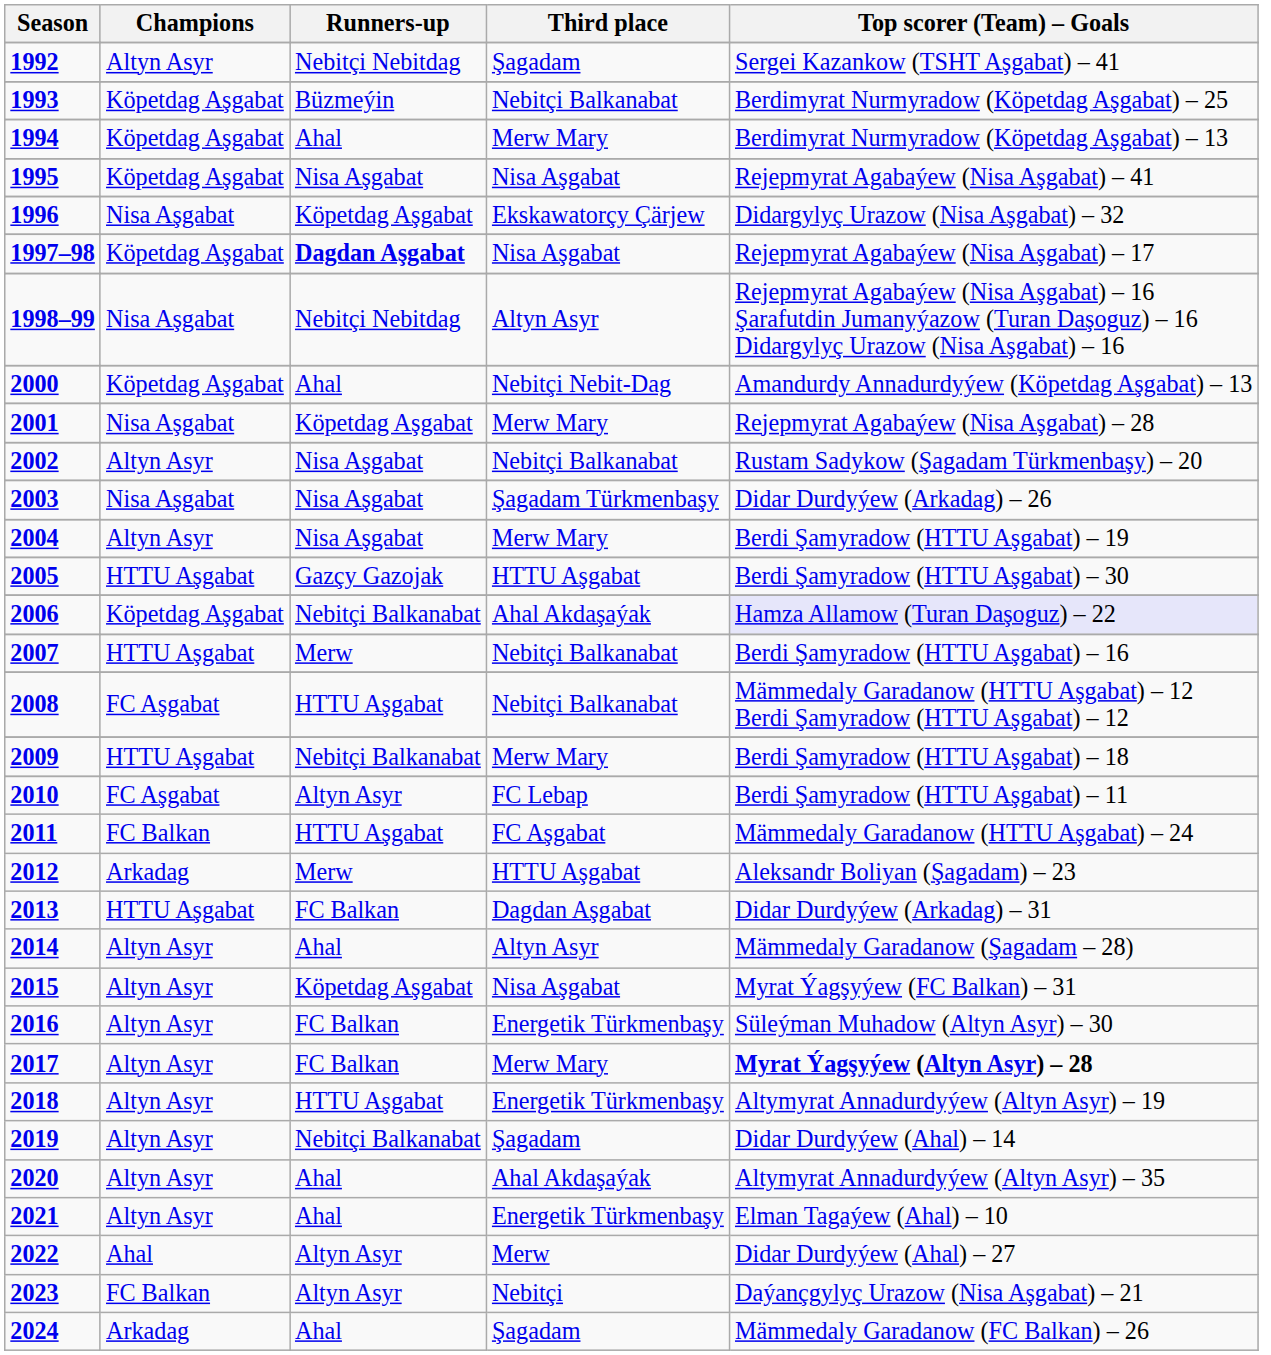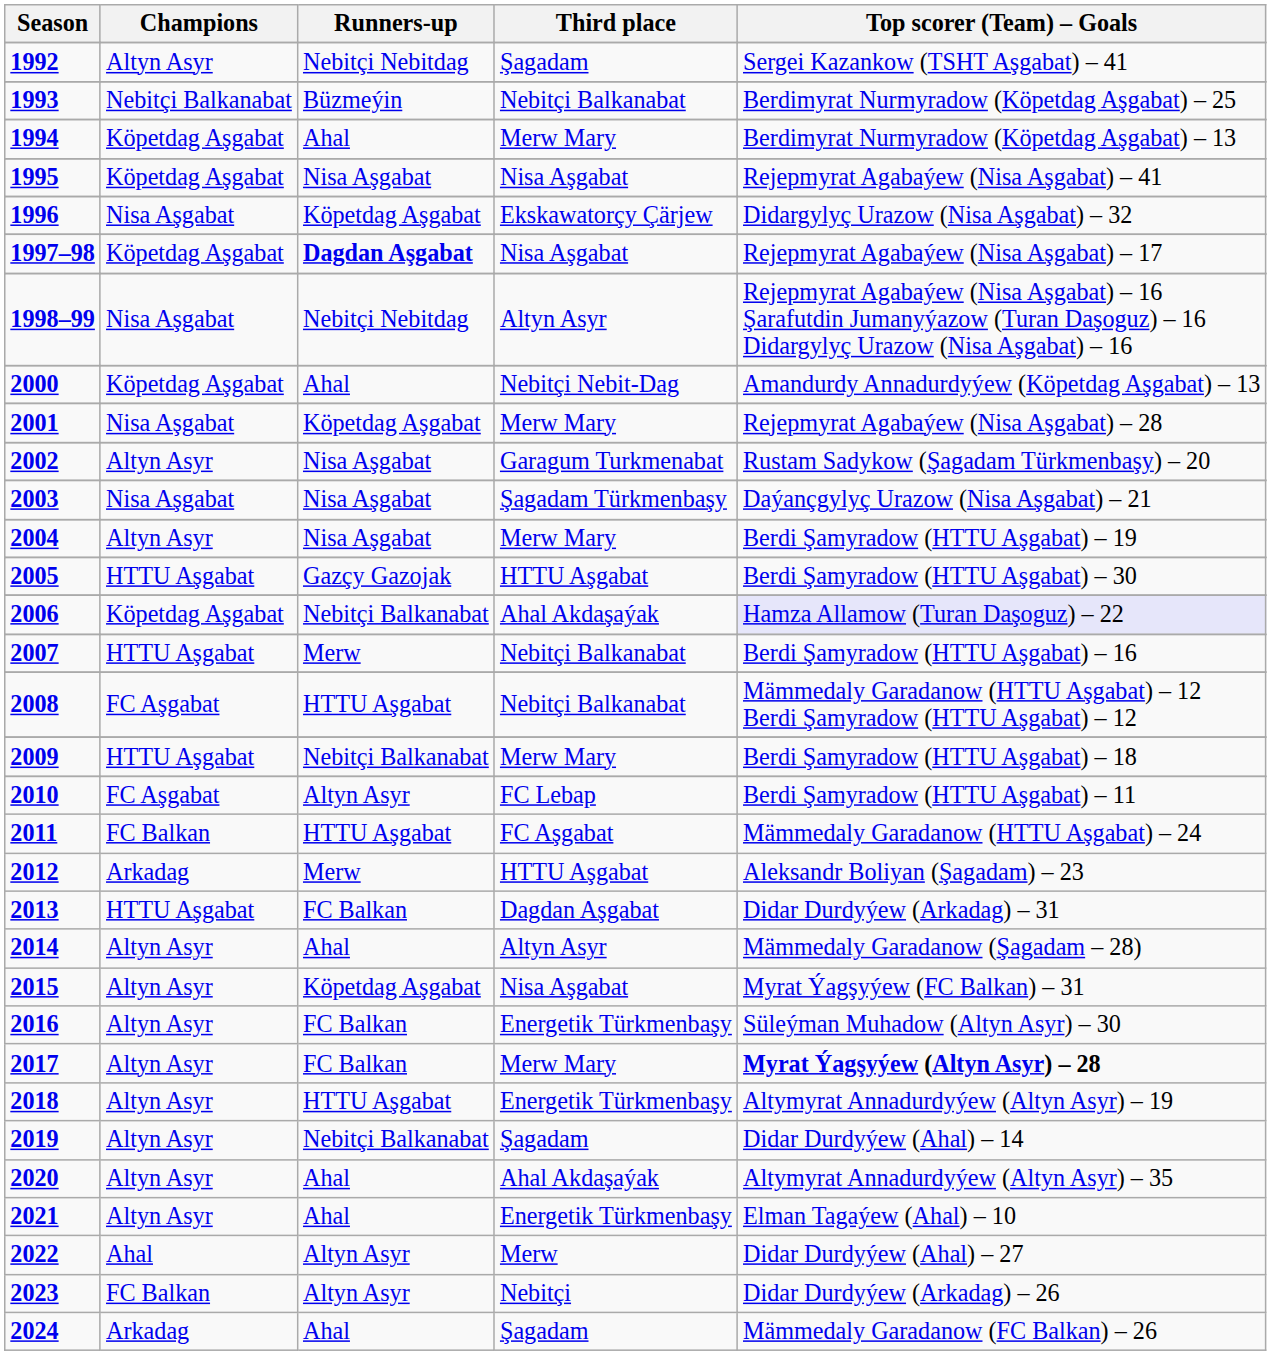1993 | Champions: Köpetdag Aşgabat -> Nebitçi Balkanabat
2002 | Third place: Nebitçi Balkanabat -> Garagum Turkmenabat
2003 | Top scorer (Team) – Goals: Didar Durdyýew (Arkadag) – 26 -> Daýançgylyç Urazow (Nisa Aşgabat) – 21
2023 | Top scorer (Team) – Goals: Daýançgylyç Urazow (Nisa Aşgabat) – 21 -> Didar Durdyýew (Arkadag) – 26
